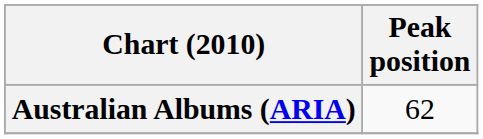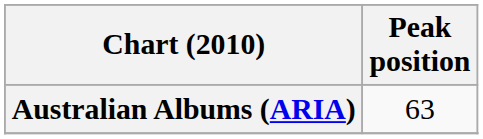Australian Albums (ARIA) | Peak position: 62 -> 63
